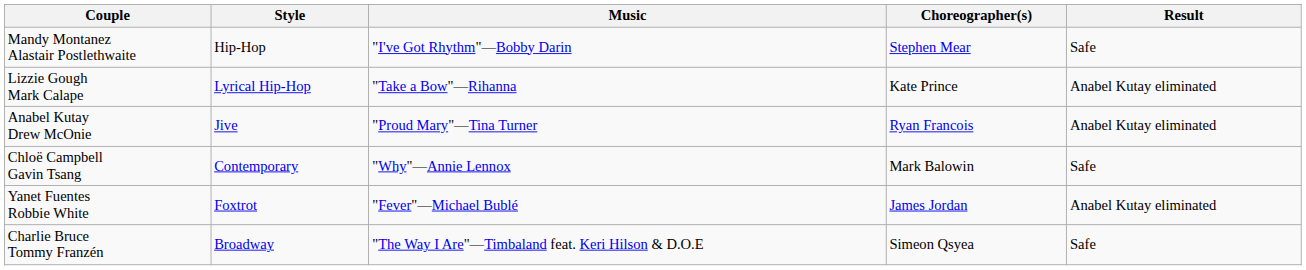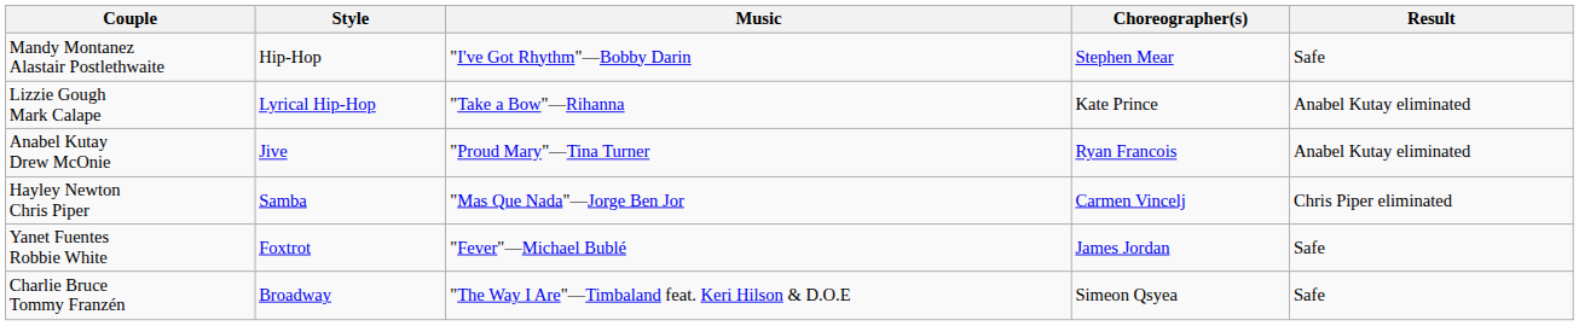- row: Chloë Campbell Gavin Tsang | Contemporary | "Why"—Annie Lennox | Mark Balowin | Safe
+ row: Hayley Newton Chris Piper | Samba | "Mas Que Nada"—Jorge Ben Jor | Carmen Vincelj | Chris Piper eliminated
Yanet Fuentes Robbie White | Result: Anabel Kutay eliminated -> Safe
